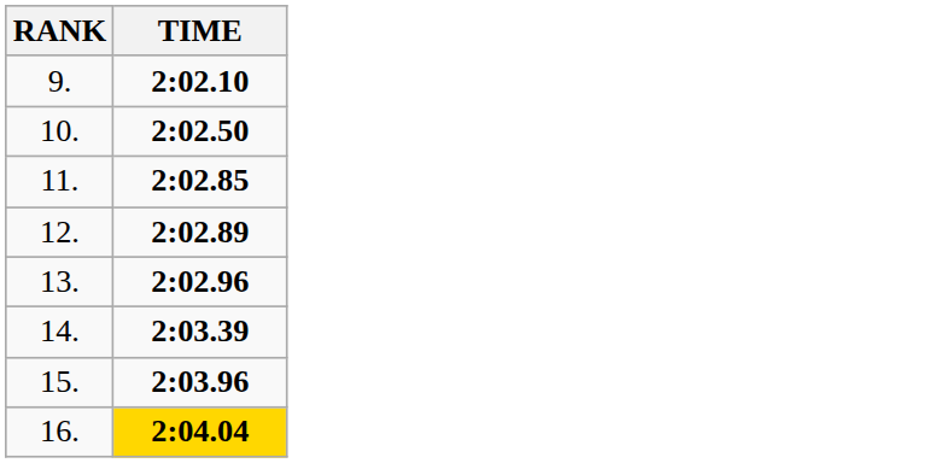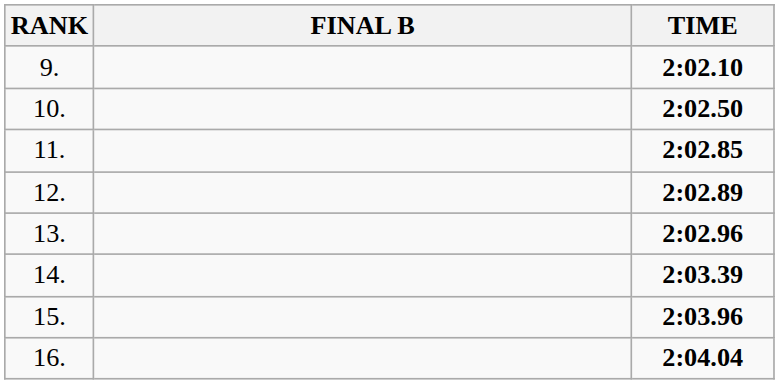+ column: FINAL B
16. | TIME: gold background -> no background
